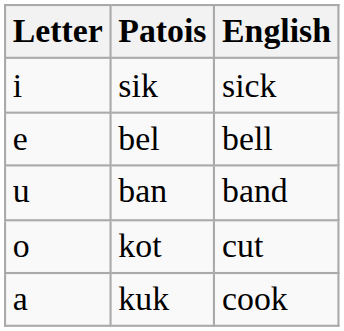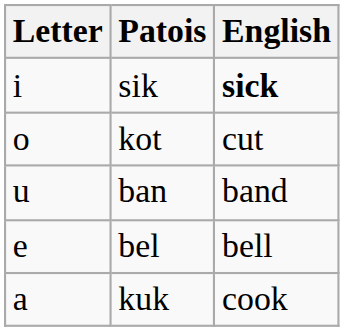sik | English: normal -> bold
rows swapped: bel <-> kot
